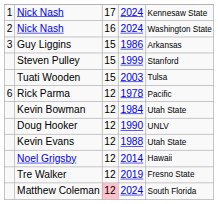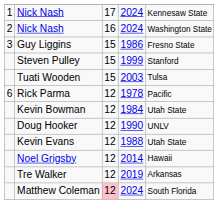Guy Liggins | column 5: Arkansas -> Fresno State
Tre Walker | column 5: Fresno State -> Arkansas
